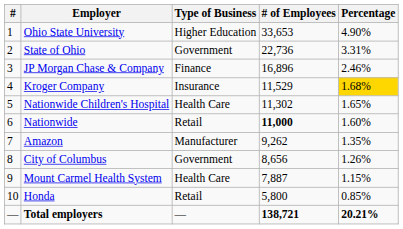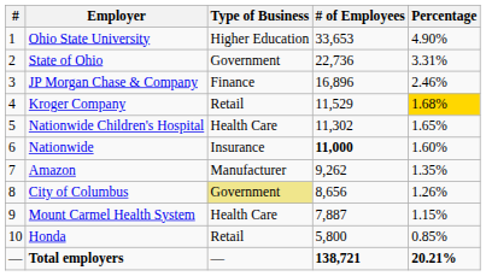Kroger Company | Type of Business: Insurance -> Retail
Nationwide | Type of Business: Retail -> Insurance
City of Columbus | Type of Business: no background -> khaki background
